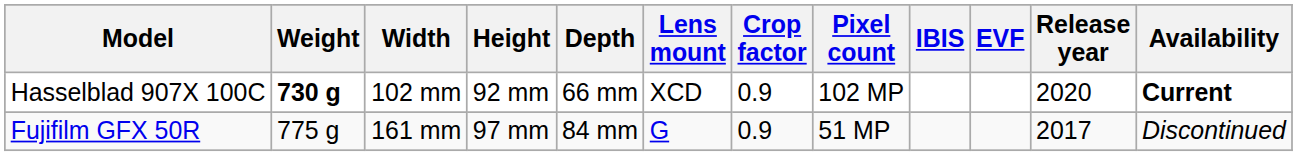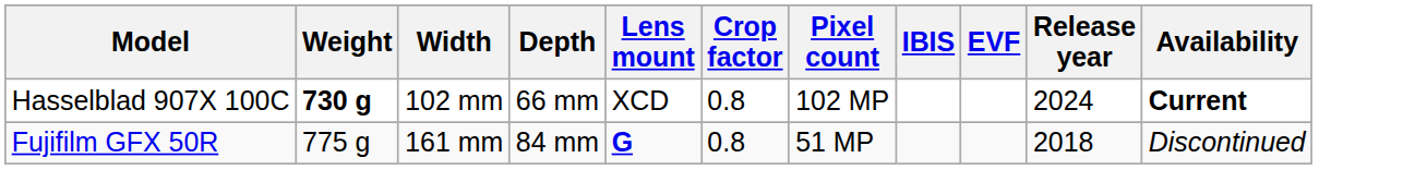- column: Height | 92 mm | 97 mm
Hasselblad 907X 100C | Crop factor: 0.9 -> 0.8
Hasselblad 907X 100C | Release year: 2020 -> 2024
Fujifilm GFX 50R | Lens mount: normal -> bold
Fujifilm GFX 50R | Crop factor: 0.9 -> 0.8
Fujifilm GFX 50R | Release year: 2017 -> 2018
